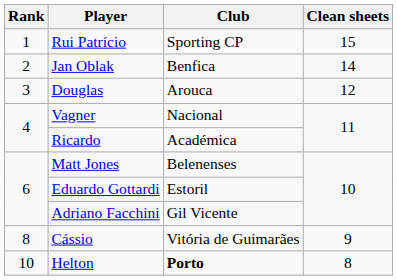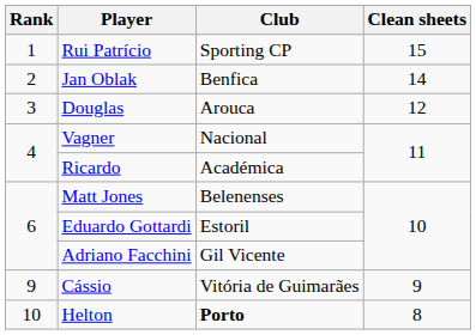Cássio | Rank: 8 -> 9
